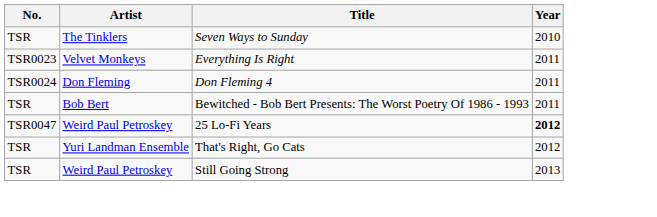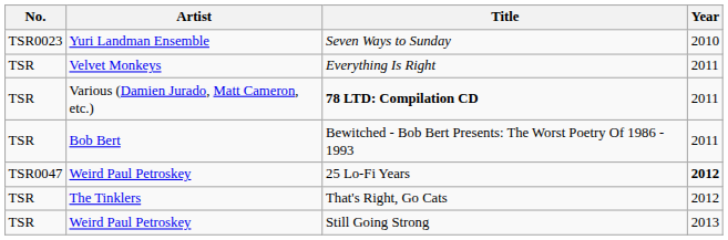Seven Ways to Sunday | No.: TSR -> TSR0023
Seven Ways to Sunday | Artist: The Tinklers -> Yuri Landman Ensemble
Everything Is Right | No.: TSR0023 -> TSR
- row: TSR0024 | Don Fleming | Don Fleming 4 | 2011
+ row: TSR | Various (Damien Jurado, Matt Cameron, etc.) | 78 LTD: Compilation CD | 2011
That's Right, Go Cats | Artist: Yuri Landman Ensemble -> The Tinklers
